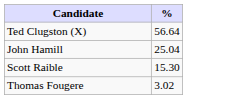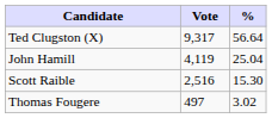+ column: Vote | 9,317 | 4,119 | 2,516 | 497
